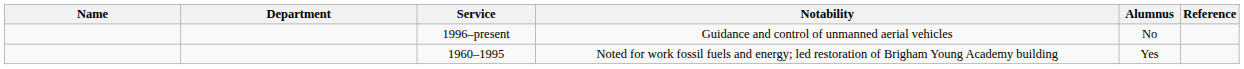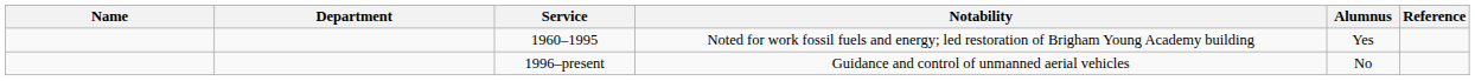rows swapped: 1960–1995 <-> 1996–present
